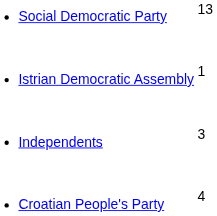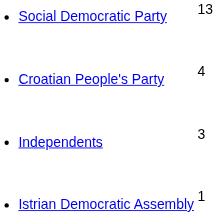rows swapped: Croatian People's Party <-> Istrian Democratic Assembly
